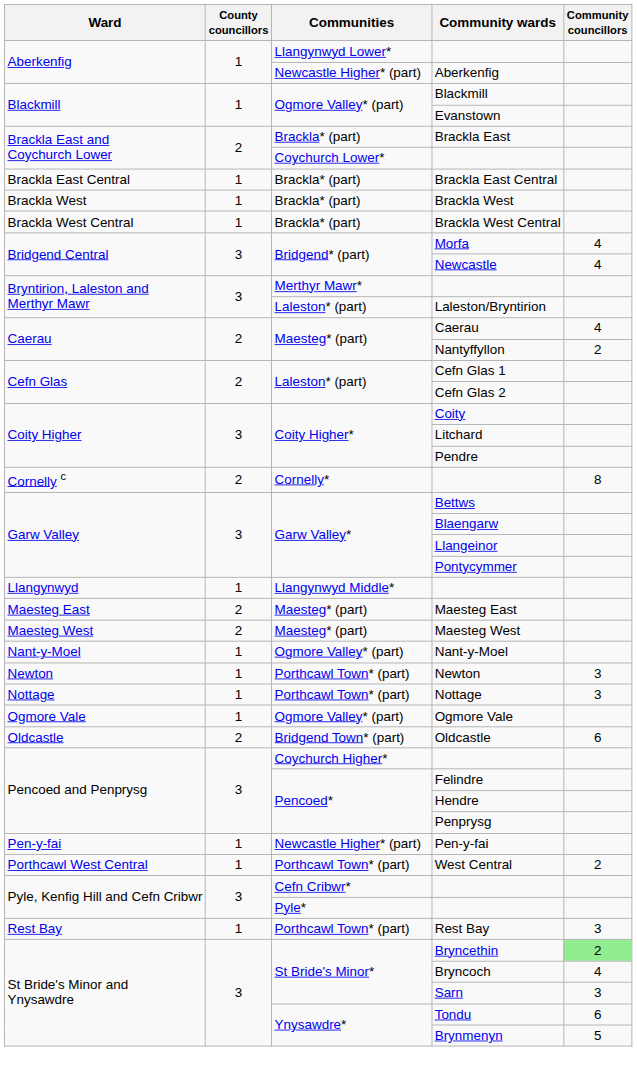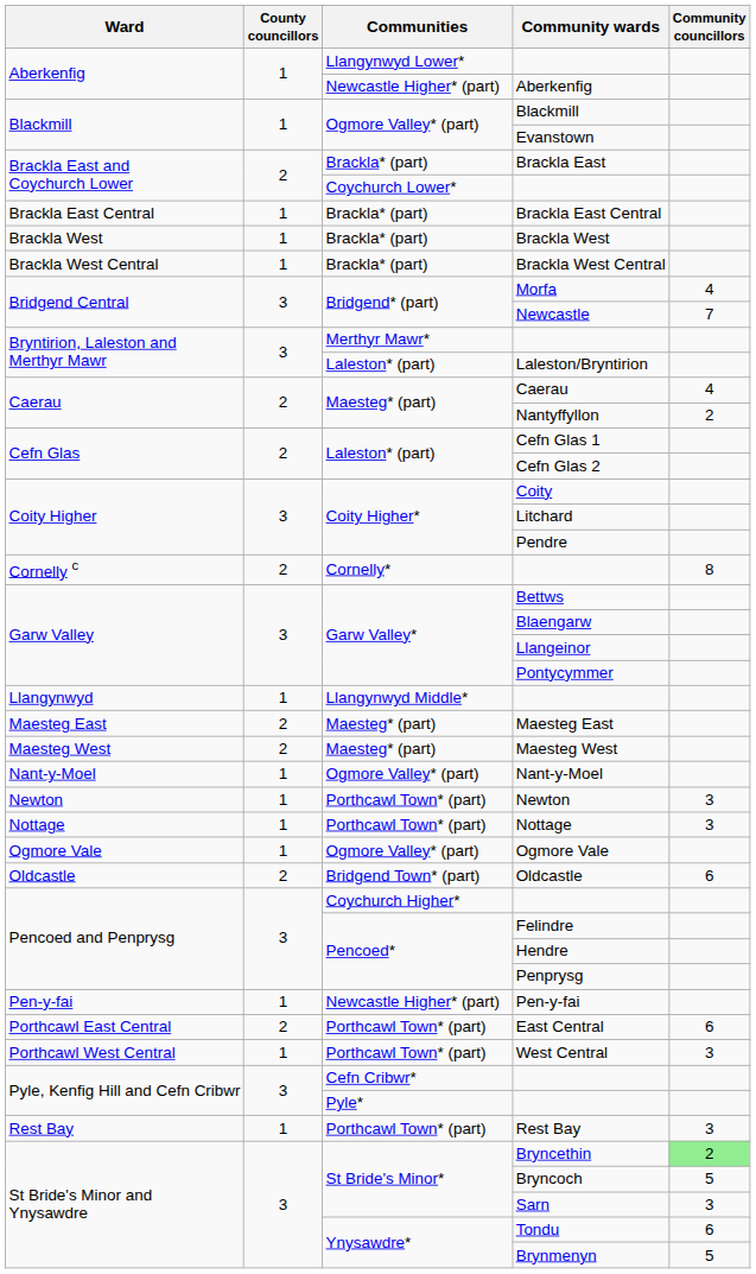Newcastle | Community councillors: 4 -> 7
+ row: Porthcawl East Central | 2 | Porthcawl Town* (part) | East Central | 6
West Central | Community councillors: 2 -> 3
Bryncoch | Community councillors: 4 -> 5
